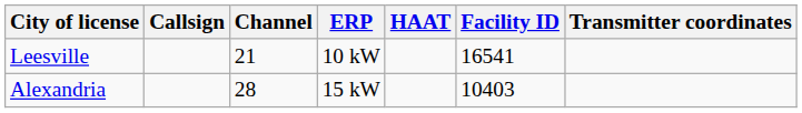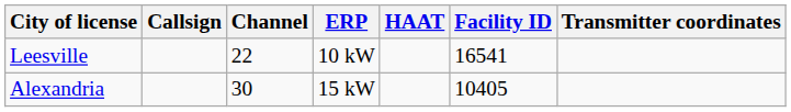Leesville | Channel: 21 -> 22
Alexandria | Channel: 28 -> 30
Alexandria | Facility ID: 10403 -> 10405
